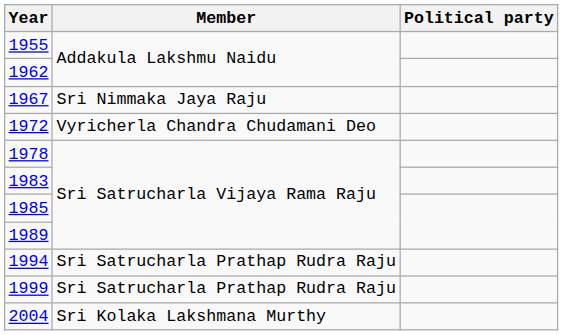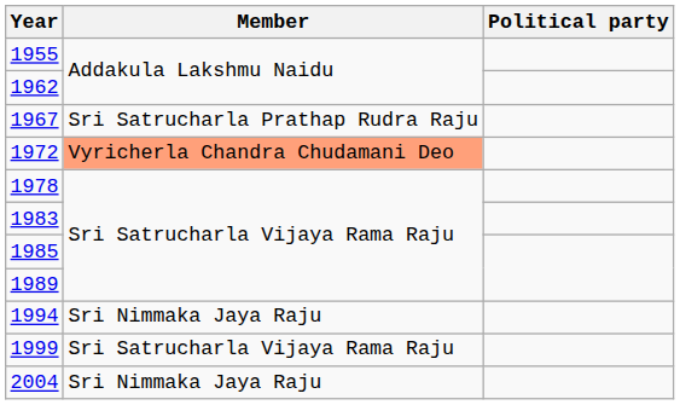1967 | Member: Sri Nimmaka Jaya Raju -> Sri Satrucharla Prathap Rudra Raju
1972 | Member: no background -> lightsalmon background
1994 | Member: Sri Satrucharla Prathap Rudra Raju -> Sri Nimmaka Jaya Raju
1999 | Member: Sri Satrucharla Prathap Rudra Raju -> Sri Satrucharla Vijaya Rama Raju
2004 | Member: Sri Kolaka Lakshmana Murthy -> Sri Nimmaka Jaya Raju
